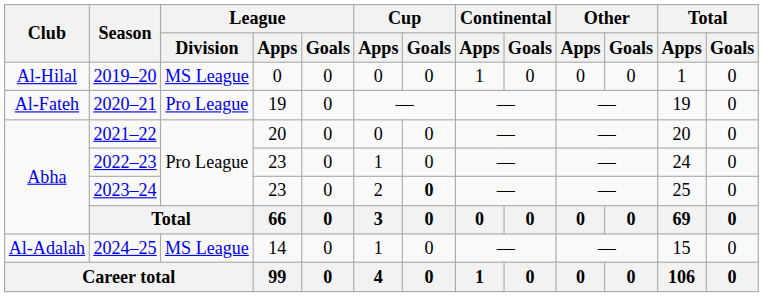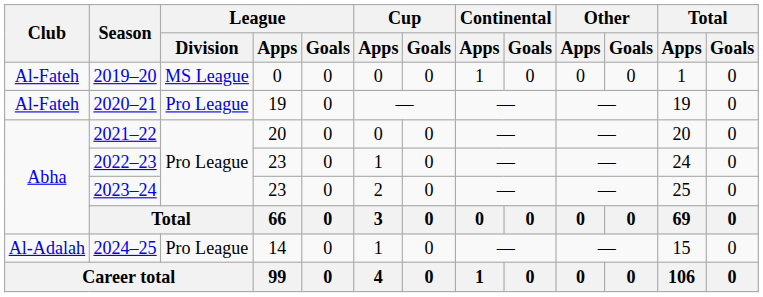2019–20 | Club: Al-Hilal -> Al-Fateh
2023–24 | Cup / Goals: bold -> normal
2024–25 | League / Division: MS League -> Pro League
